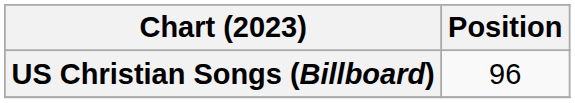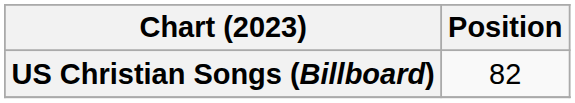US Christian Songs (Billboard) | Position: 96 -> 82
